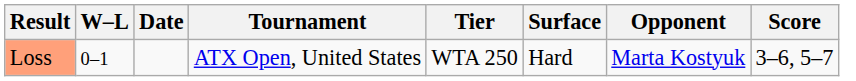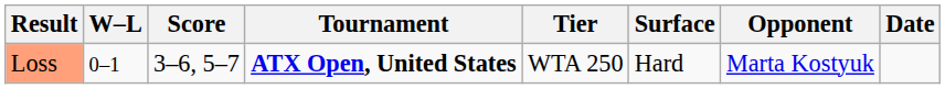columns swapped: Date <-> Score
Loss | Tournament: normal -> bold
